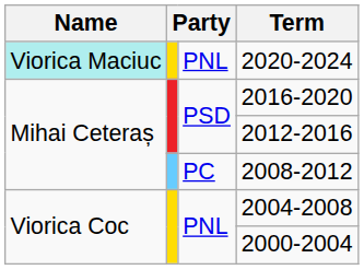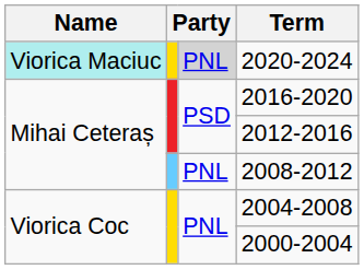2020-2024 | column 3: no background -> lightgrey background
2008-2012 | column 3: PC -> PNL
